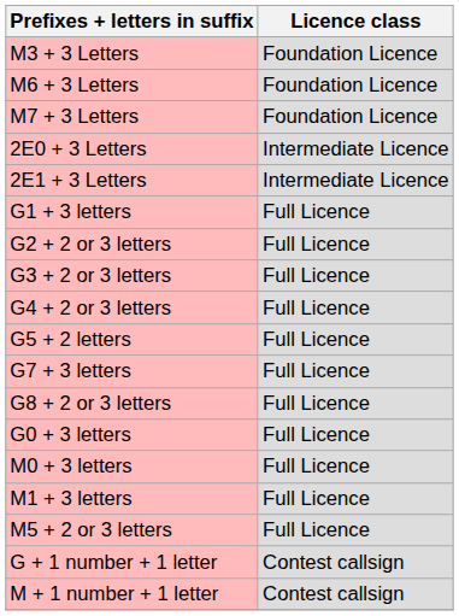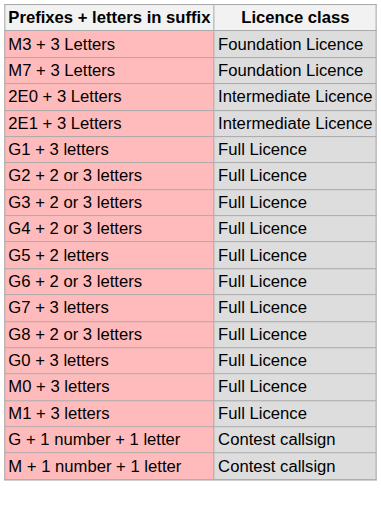- row: M6 + 3 Letters | Foundation Licence
+ row: G6 + 2 or 3 letters | Full Licence
- row: M5 + 2 or 3 letters | Full Licence
